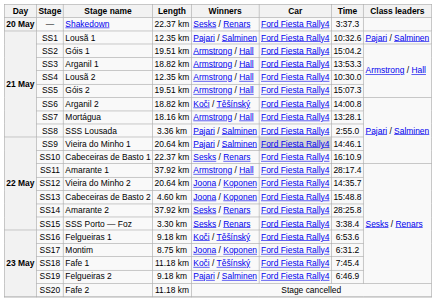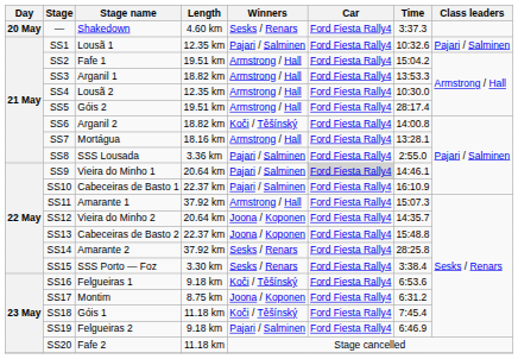— | Length: 22.37 km -> 4.60 km
SS2 | Stage name: Góis 1 -> Fafe 1
SS5 | Time: 15:07.3 -> 28:17.4
SS10 | Winners: Sesks / Renars -> Pajari / Salminen
SS11 | Time: 28:17.4 -> 15:07.3
SS13 | Length: 4.60 km -> 22.37 km
SS18 | Stage name: Fafe 1 -> Góis 1
